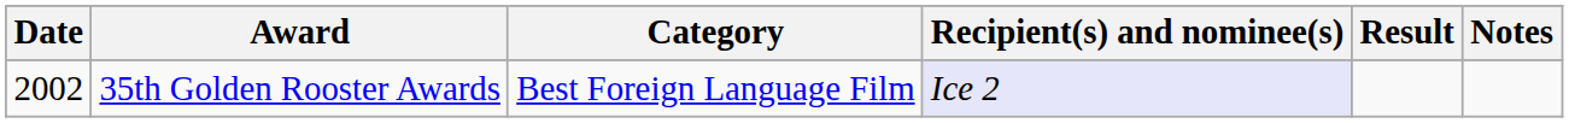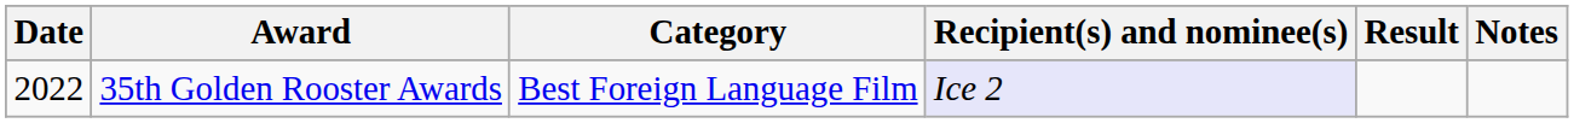35th Golden Rooster Awards | Date: 2002 -> 2022
